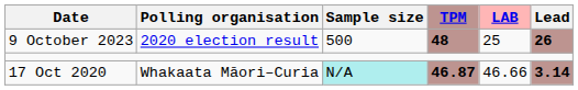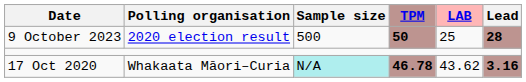9 October 2023 | TPM: 48 -> 50
9 October 2023 | Lead: 26 -> 28
17 Oct 2020 | TPM: 46.87 -> 46.78
17 Oct 2020 | LAB: 46.66 -> 43.62
17 Oct 2020 | Lead: 3.14 -> 3.16
